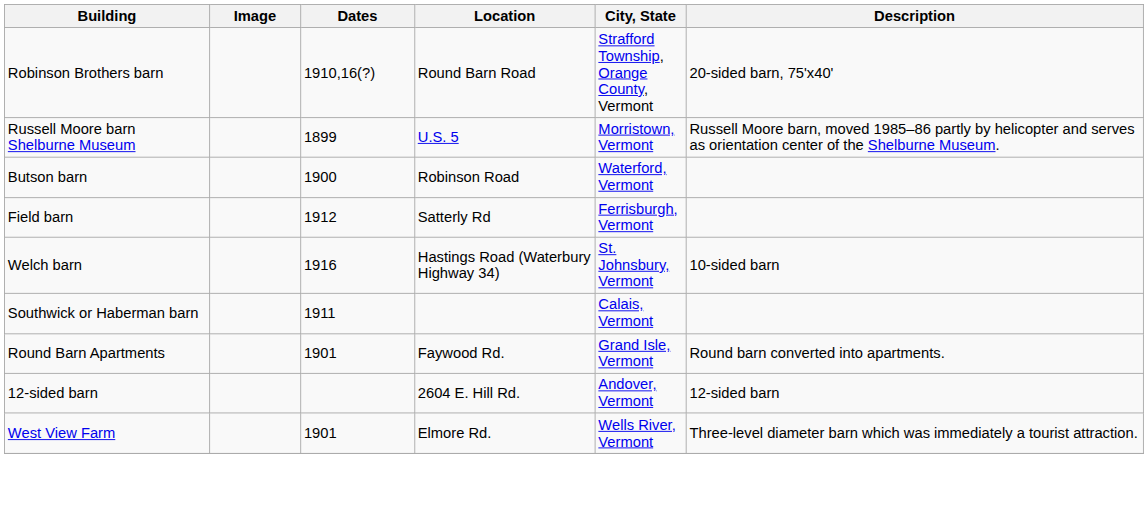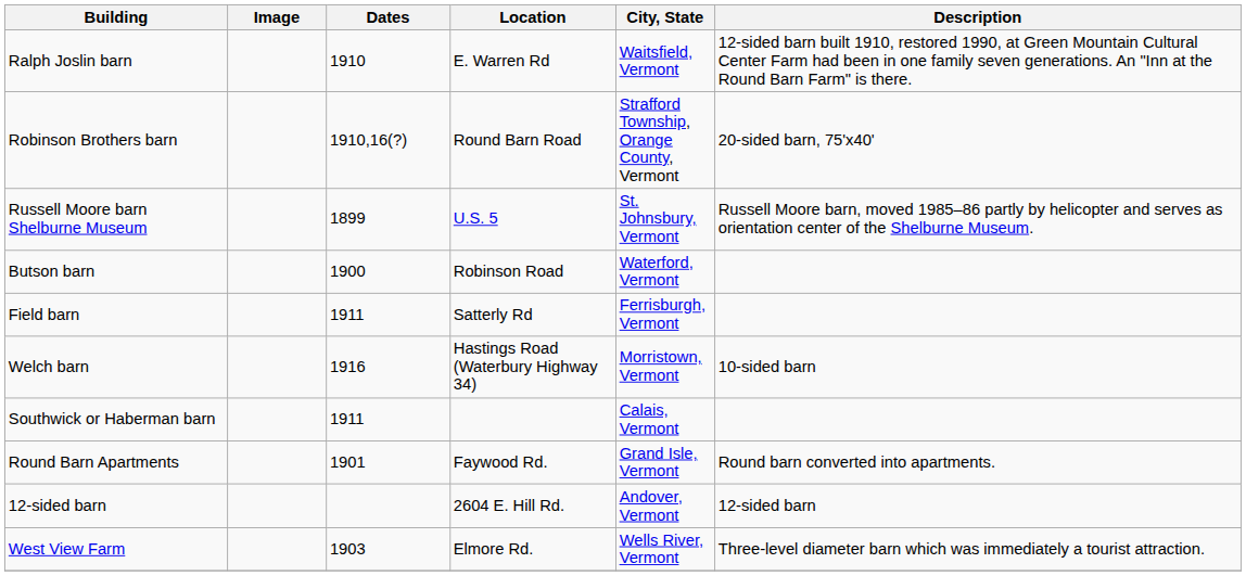+ row: Ralph Joslin barn | 1910 | E. Warren Rd | Waitsfield, Vermont | 12-sided barn built 1910, restored 1990, at Green Mountain Cultural Center Farm had been in one family seven generations. An "Inn at the Round Barn Farm" is there.
Russell Moore barn Shelburne Museum | City, State: Morristown, Vermont -> St. Johnsbury, Vermont
Field barn | Dates: 1912 -> 1911
Welch barn | City, State: St. Johnsbury, Vermont -> Morristown, Vermont
West View Farm | Dates: 1901 -> 1903
